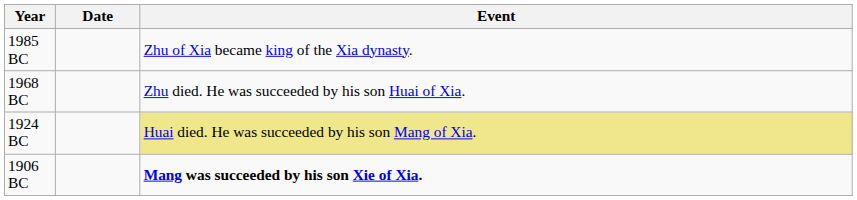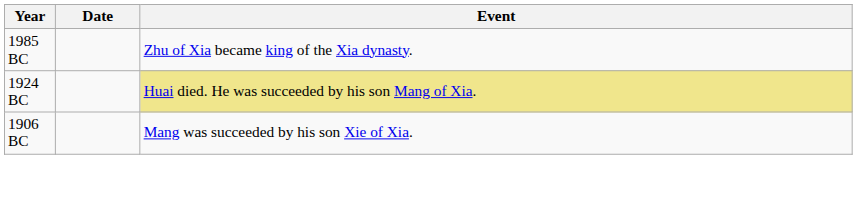- row: 1968 BC | Zhu died. He was succeeded by his son Huai of Xia.
1906 BC | Event: bold -> normal
